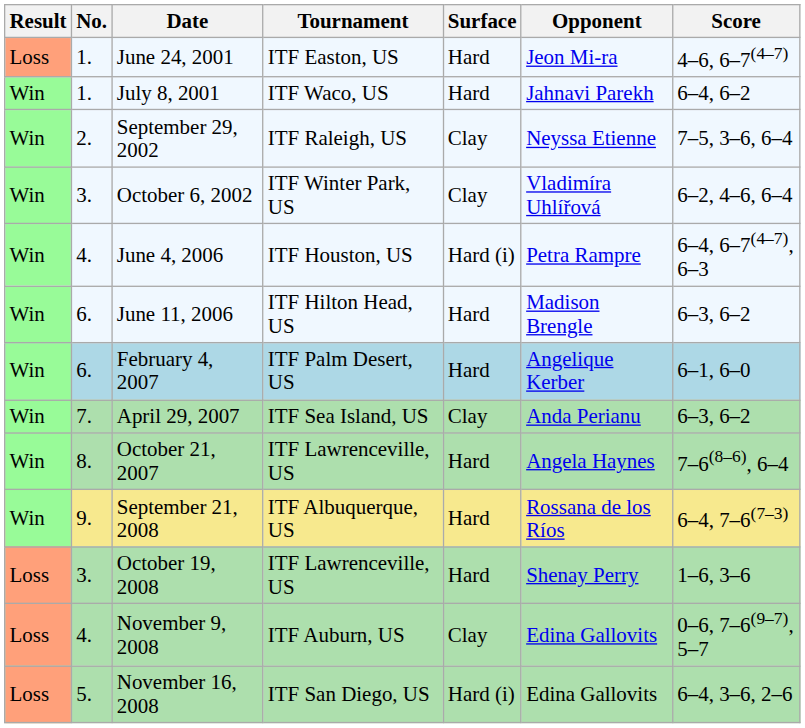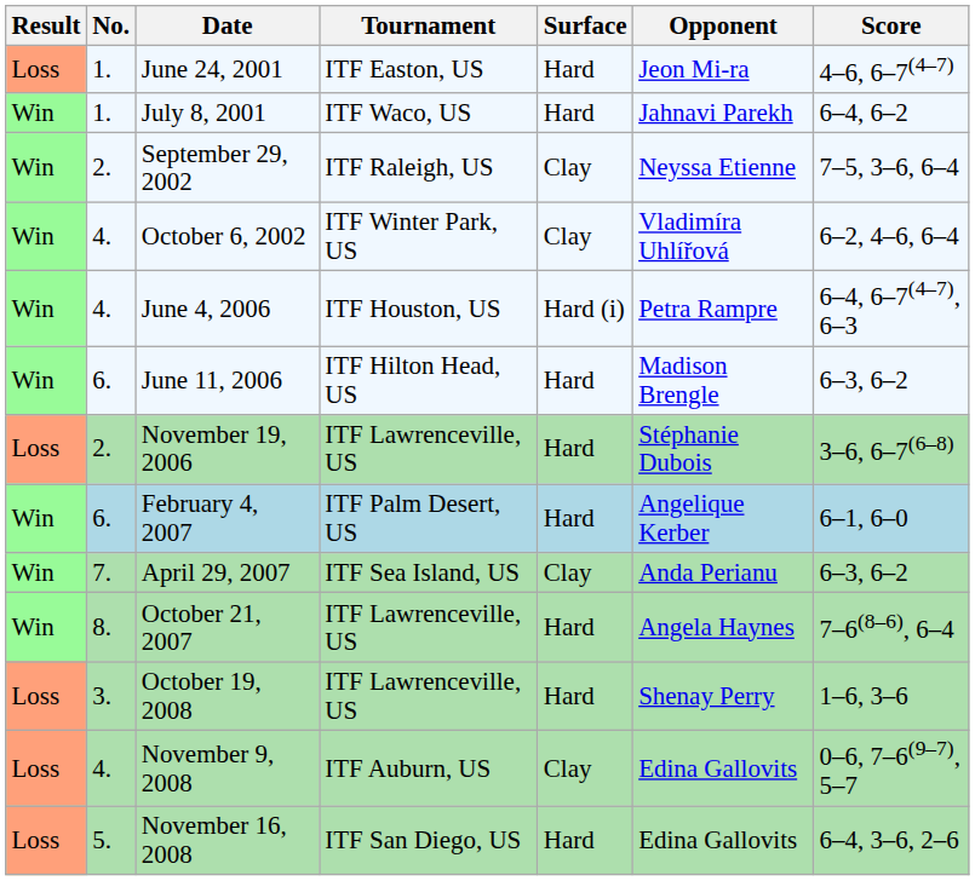October 6, 2002 | No.: 3. -> 4.
+ row: Loss | 2. | November 19, 2006 | ITF Lawrenceville, US | Hard | Stéphanie Dubois | 3–6, 6–7(6–8)
- row: Win | 9. | September 21, 2008 | ITF Albuquerque, US | Hard | Rossana de los Ríos | 6–4, 7–6(7–3)
November 16, 2008 | Surface: Hard (i) -> Hard
